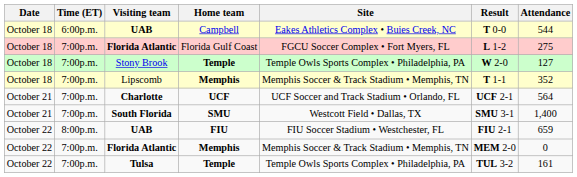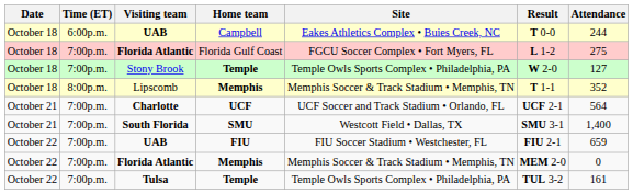UAB / Campbell | Attendance: 544 -> 244
Lipscomb | Time (ET): 7:00p.m. -> 8:00p.m.
UAB / FIU | Time (ET): 8:00p.m. -> 7:00p.m.
